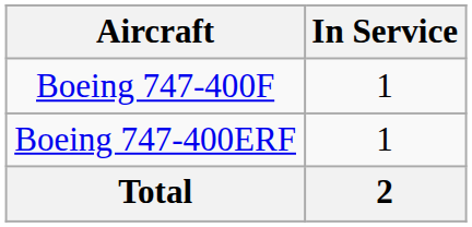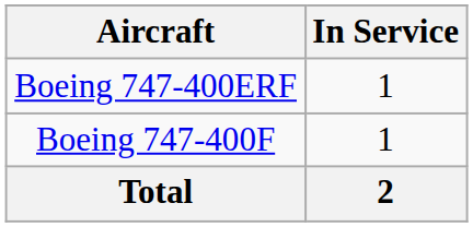rows swapped: Boeing 747-400F <-> Boeing 747-400ERF
